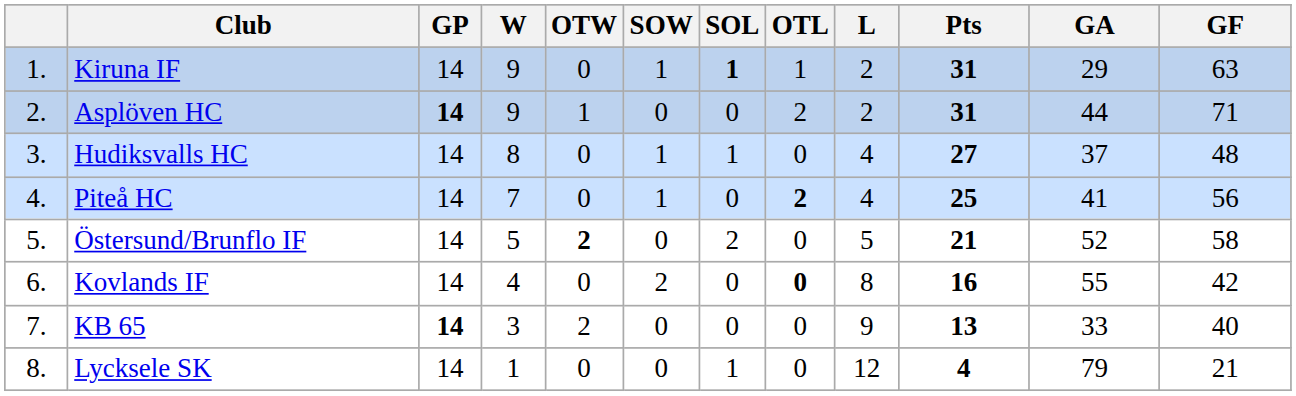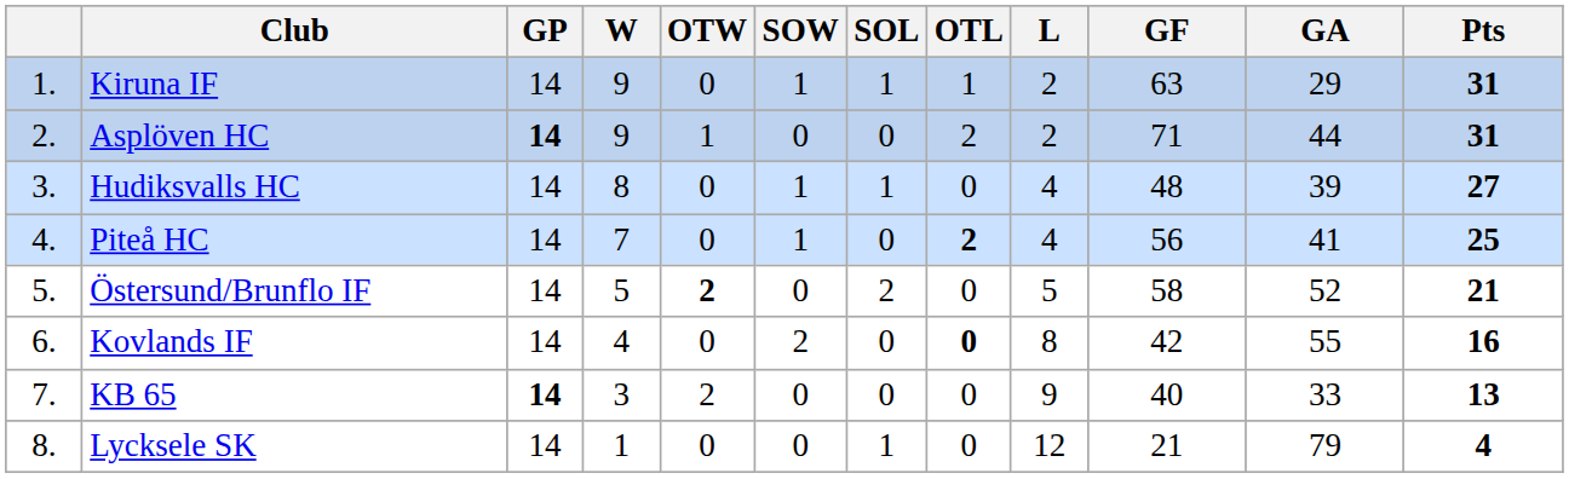columns swapped: GF <-> Pts
Kiruna IF | SOL: bold -> normal
Hudiksvalls HC | GA: 37 -> 39
